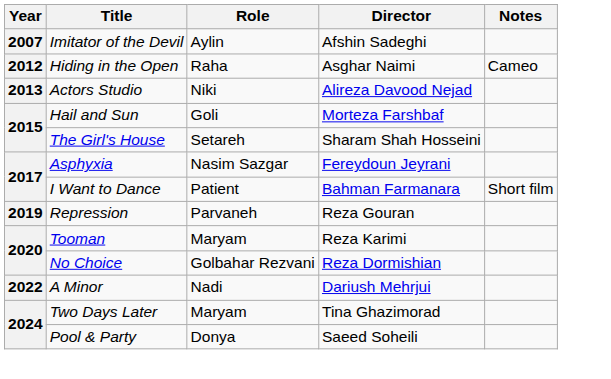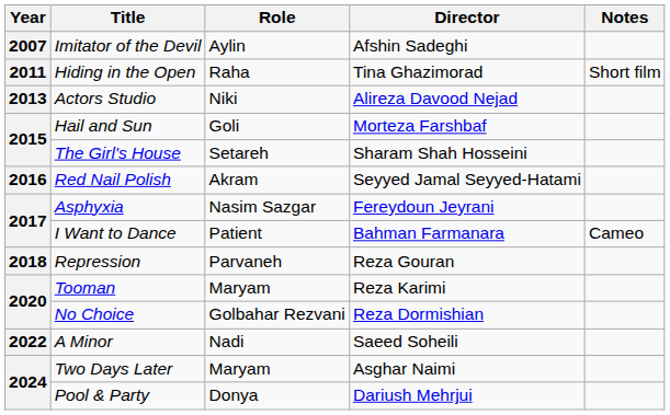Hiding in the Open | Year: 2012 -> 2011
Hiding in the Open | Director: Asghar Naimi -> Tina Ghazimorad
Hiding in the Open | Notes: Cameo -> Short film
+ row: 2016 | Red Nail Polish | Akram | Seyyed Jamal Seyyed-Hatami
I Want to Dance | Notes: Short film -> Cameo
Repression | Year: 2019 -> 2018
A Minor | Director: Dariush Mehrjui -> Saeed Soheili
Two Days Later | Director: Tina Ghazimorad -> Asghar Naimi
Pool & Party | Director: Saeed Soheili -> Dariush Mehrjui
